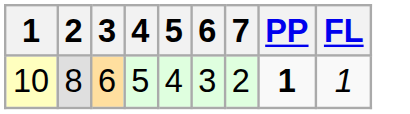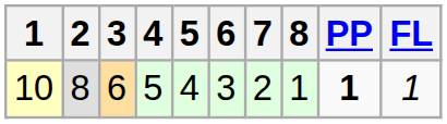+ column: 8 | 1
